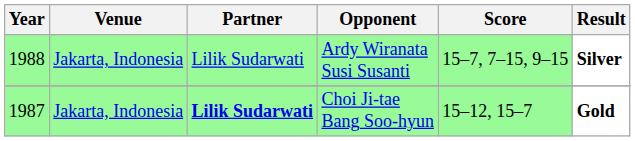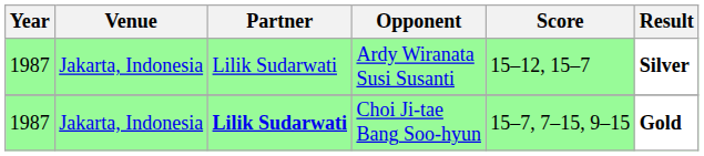Ardy Wiranata Susi Susanti | Year: 1988 -> 1987
Ardy Wiranata Susi Susanti | Score: 15–7, 7–15, 9–15 -> 15–12, 15–7
Choi Ji-tae Bang Soo-hyun | Score: 15–12, 15–7 -> 15–7, 7–15, 9–15
